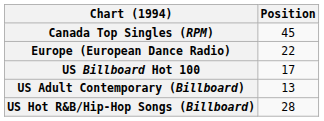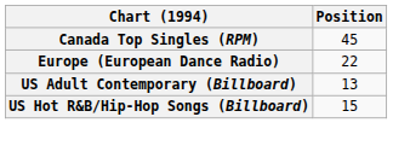- row: US Billboard Hot 100 | 17
US Hot R&B/Hip-Hop Songs (Billboard) | Position: 28 -> 15
